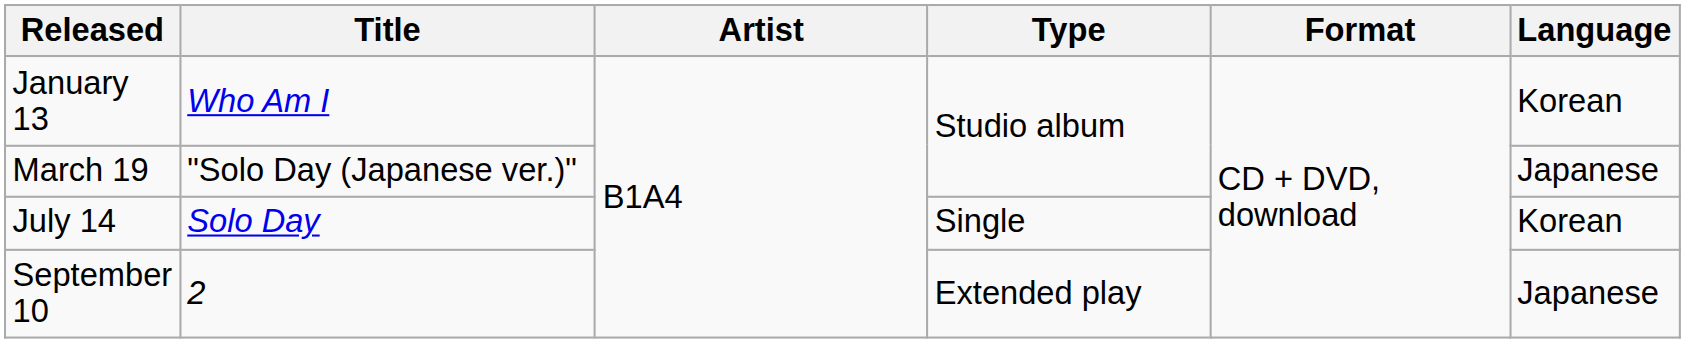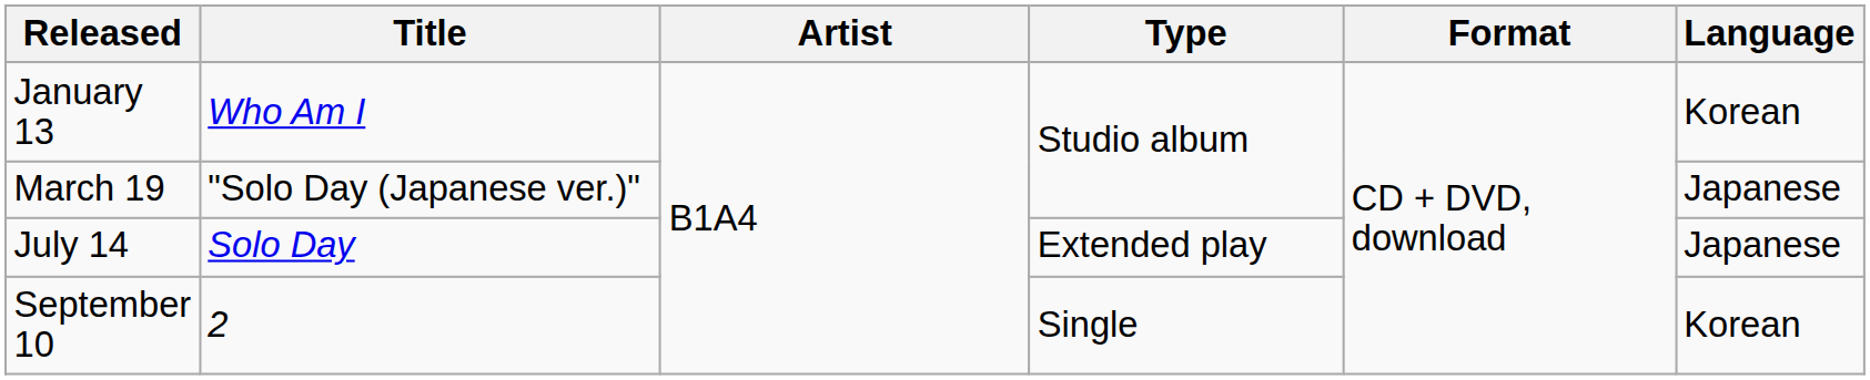July 14 | Type: Single -> Extended play
July 14 | Language: Korean -> Japanese
September 10 | Type: Extended play -> Single
September 10 | Language: Japanese -> Korean
